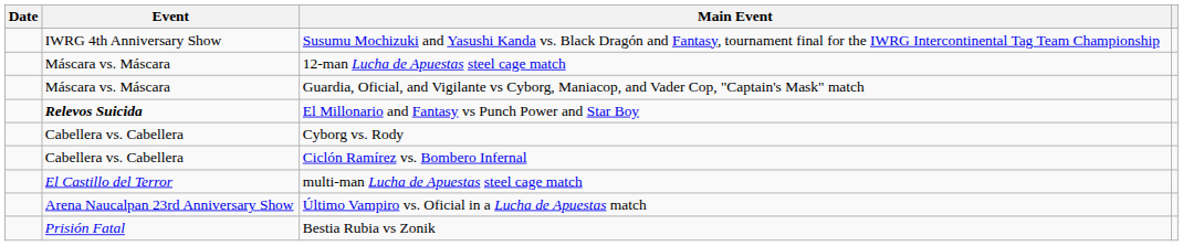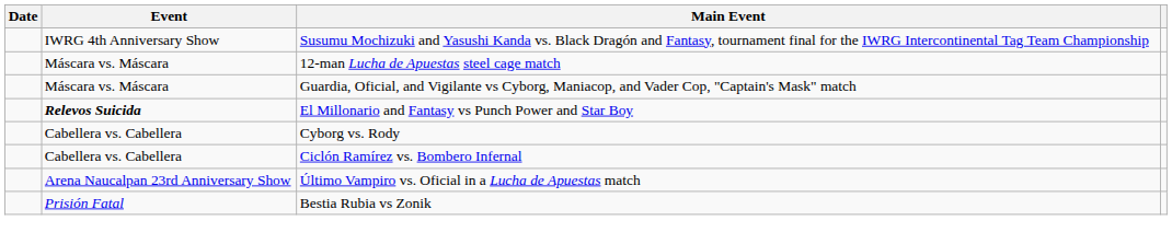- row: El Castillo del Terror | multi-man Lucha de Apuestas steel cage match
